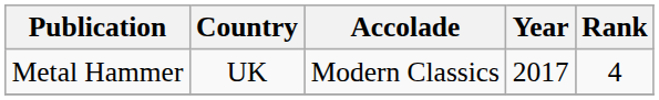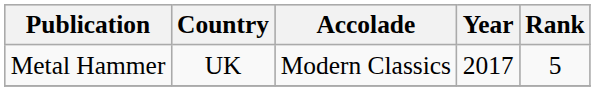Metal Hammer | Rank: 4 -> 5
